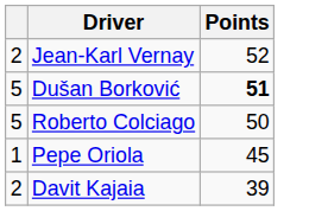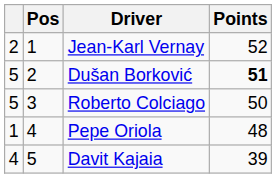+ column: Pos | 1 | 2 | 3 | 4 | 5
Pepe Oriola | Points: 45 -> 48
Davit Kajaia | column 1: 2 -> 4
